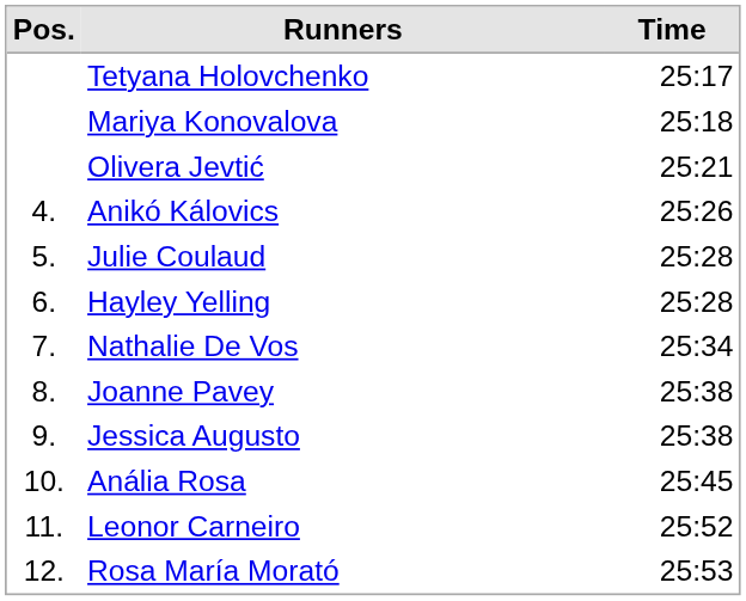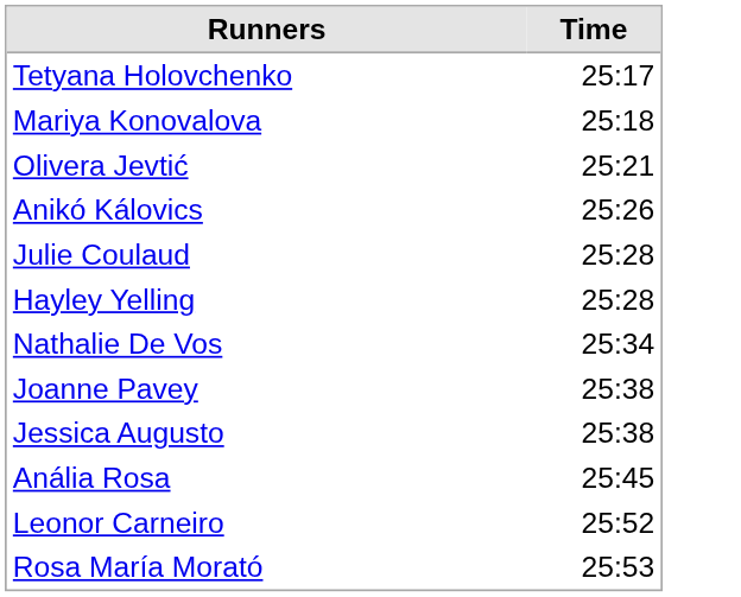- column: Pos. | 4. | 5. | 6. | 7. | 8. | 9. | 10. | 11. | 12.
